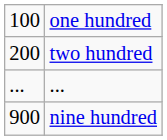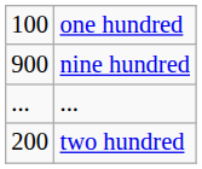rows swapped: two hundred <-> nine hundred
